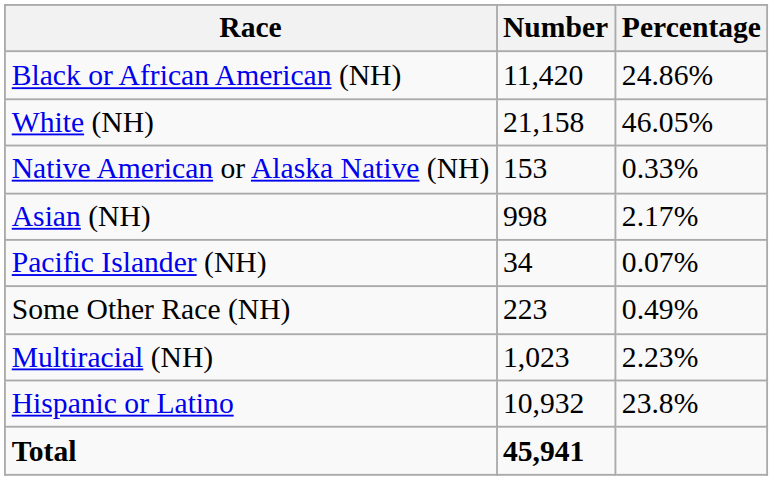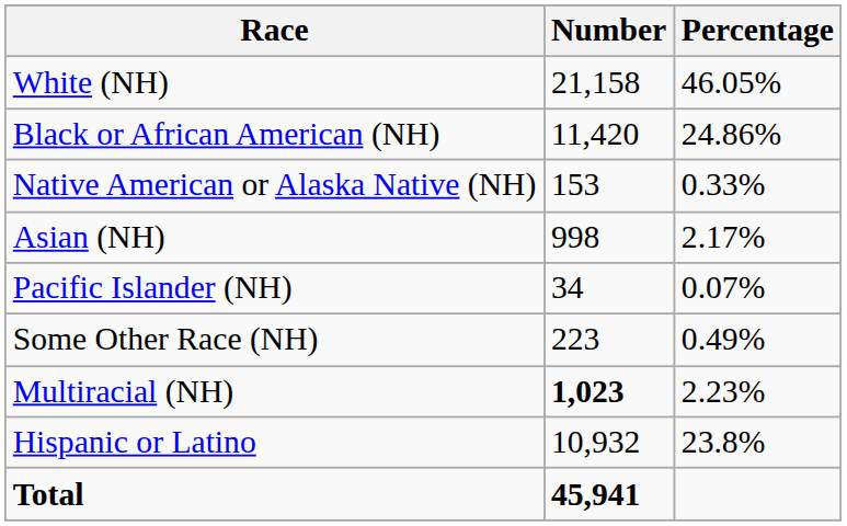rows swapped: White (NH) <-> Black or African American (NH)
Multiracial (NH) | Number: normal -> bold
